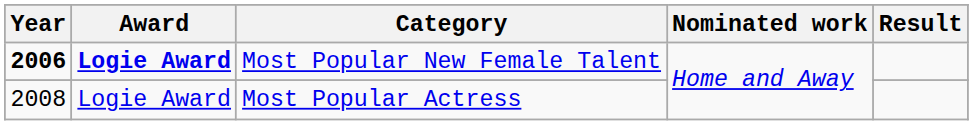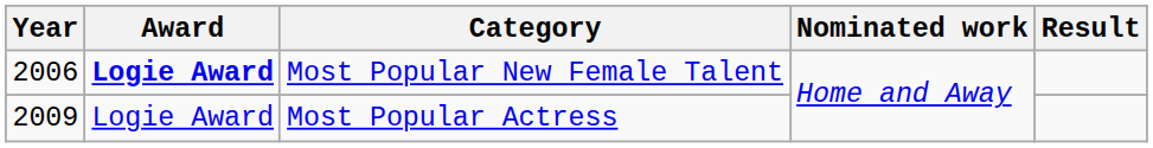Most Popular New Female Talent | Year: bold -> normal
Most Popular Actress | Year: 2008 -> 2009
